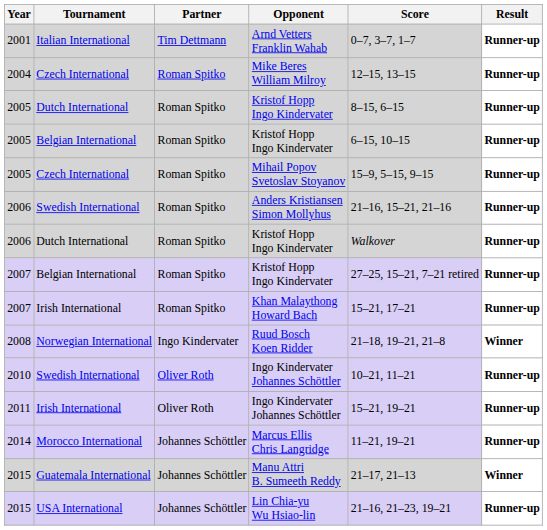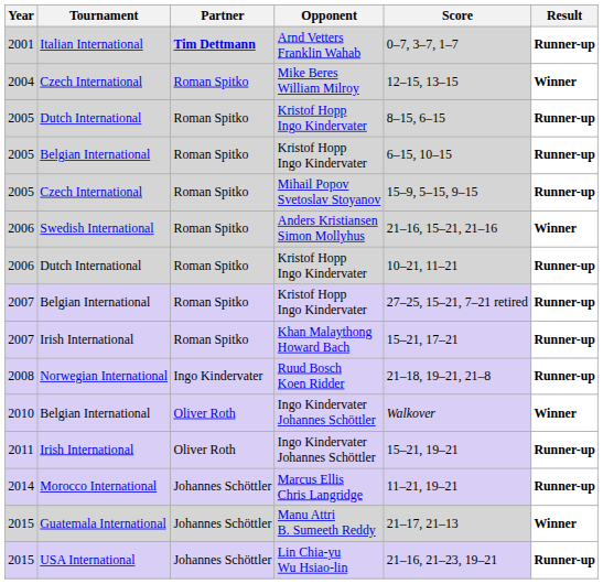Arnd Vetters Franklin Wahab | Partner: normal -> bold
Mike Beres William Milroy | Result: Runner-up -> Winner
Anders Kristiansen Simon Mollyhus | Result: Runner-up -> Winner
2006 / Kristof Hopp Ingo Kindervater | Score: Walkover -> 10–21, 11–21
Ruud Bosch Koen Ridder | Result: Winner -> Runner-up
2010 / Ingo Kindervater Johannes Schöttler | Tournament: Swedish International -> Belgian International
2010 / Ingo Kindervater Johannes Schöttler | Score: 10–21, 11–21 -> Walkover
2010 / Ingo Kindervater Johannes Schöttler | Result: Runner-up -> Winner
